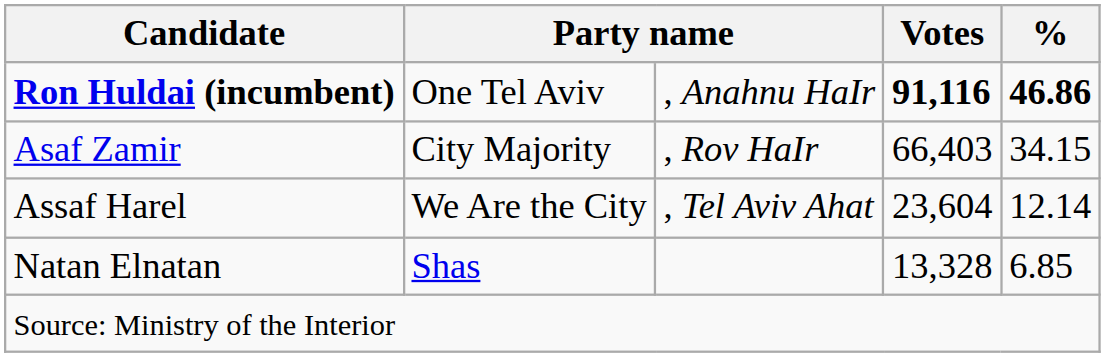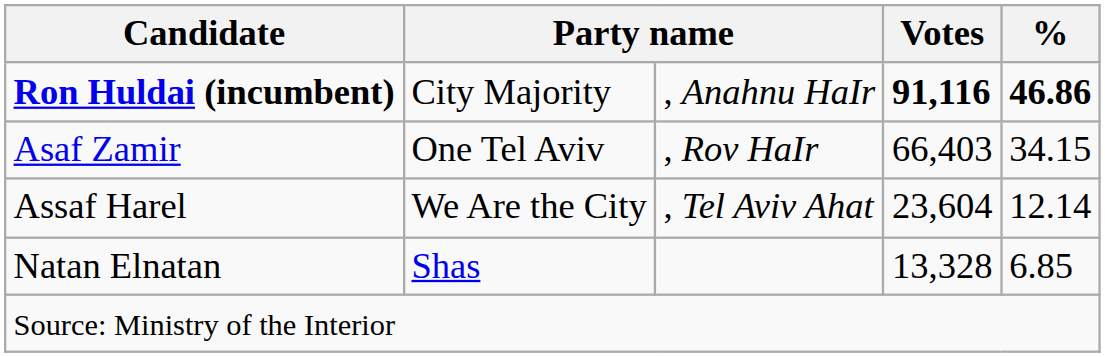Ron Huldai (incumbent) | column 2: One Tel Aviv -> City Majority
Asaf Zamir | column 2: City Majority -> One Tel Aviv
